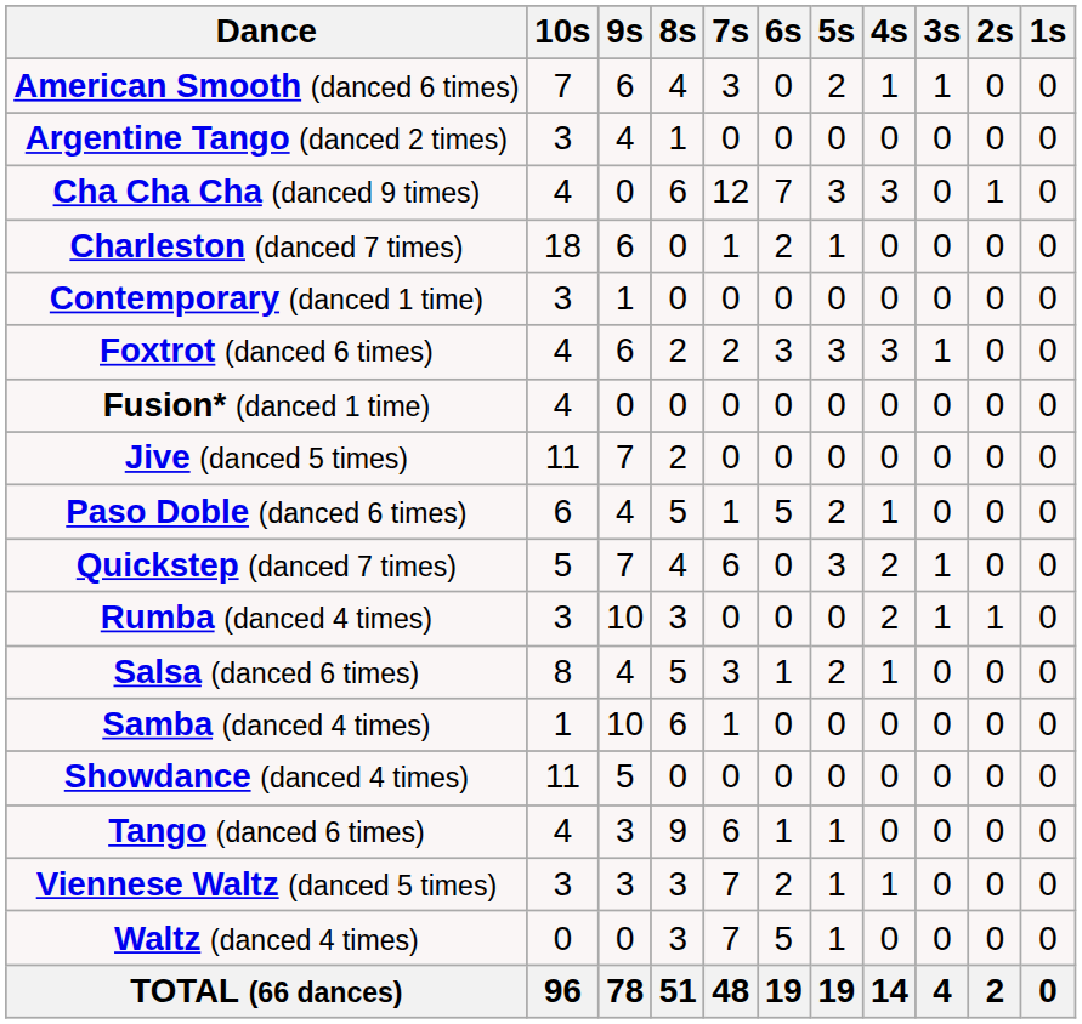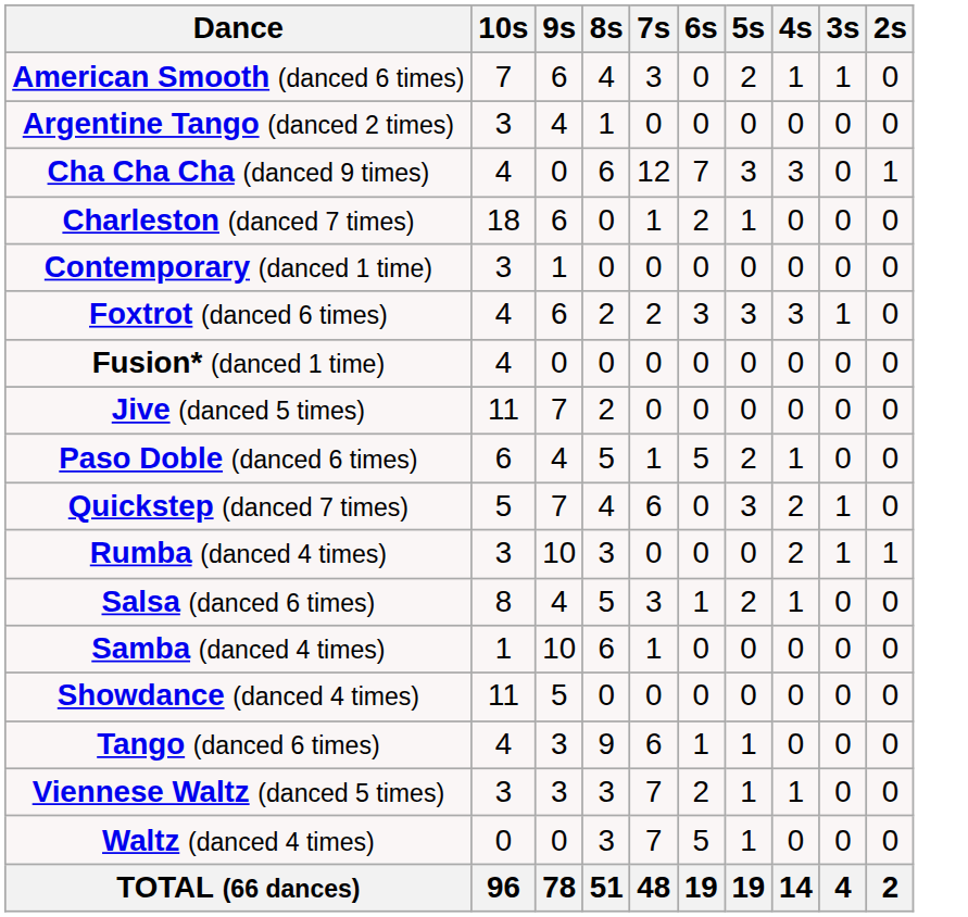- column: 1s | 0 | 0 | 0 | 0 | 0 | 0 | 0 | 0 | 0 | 0 | 0 | 0 | 0 | 0 | 0 | 0 | 0 | 0
